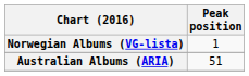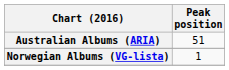rows swapped: Australian Albums (ARIA) <-> Norwegian Albums (VG-lista)
